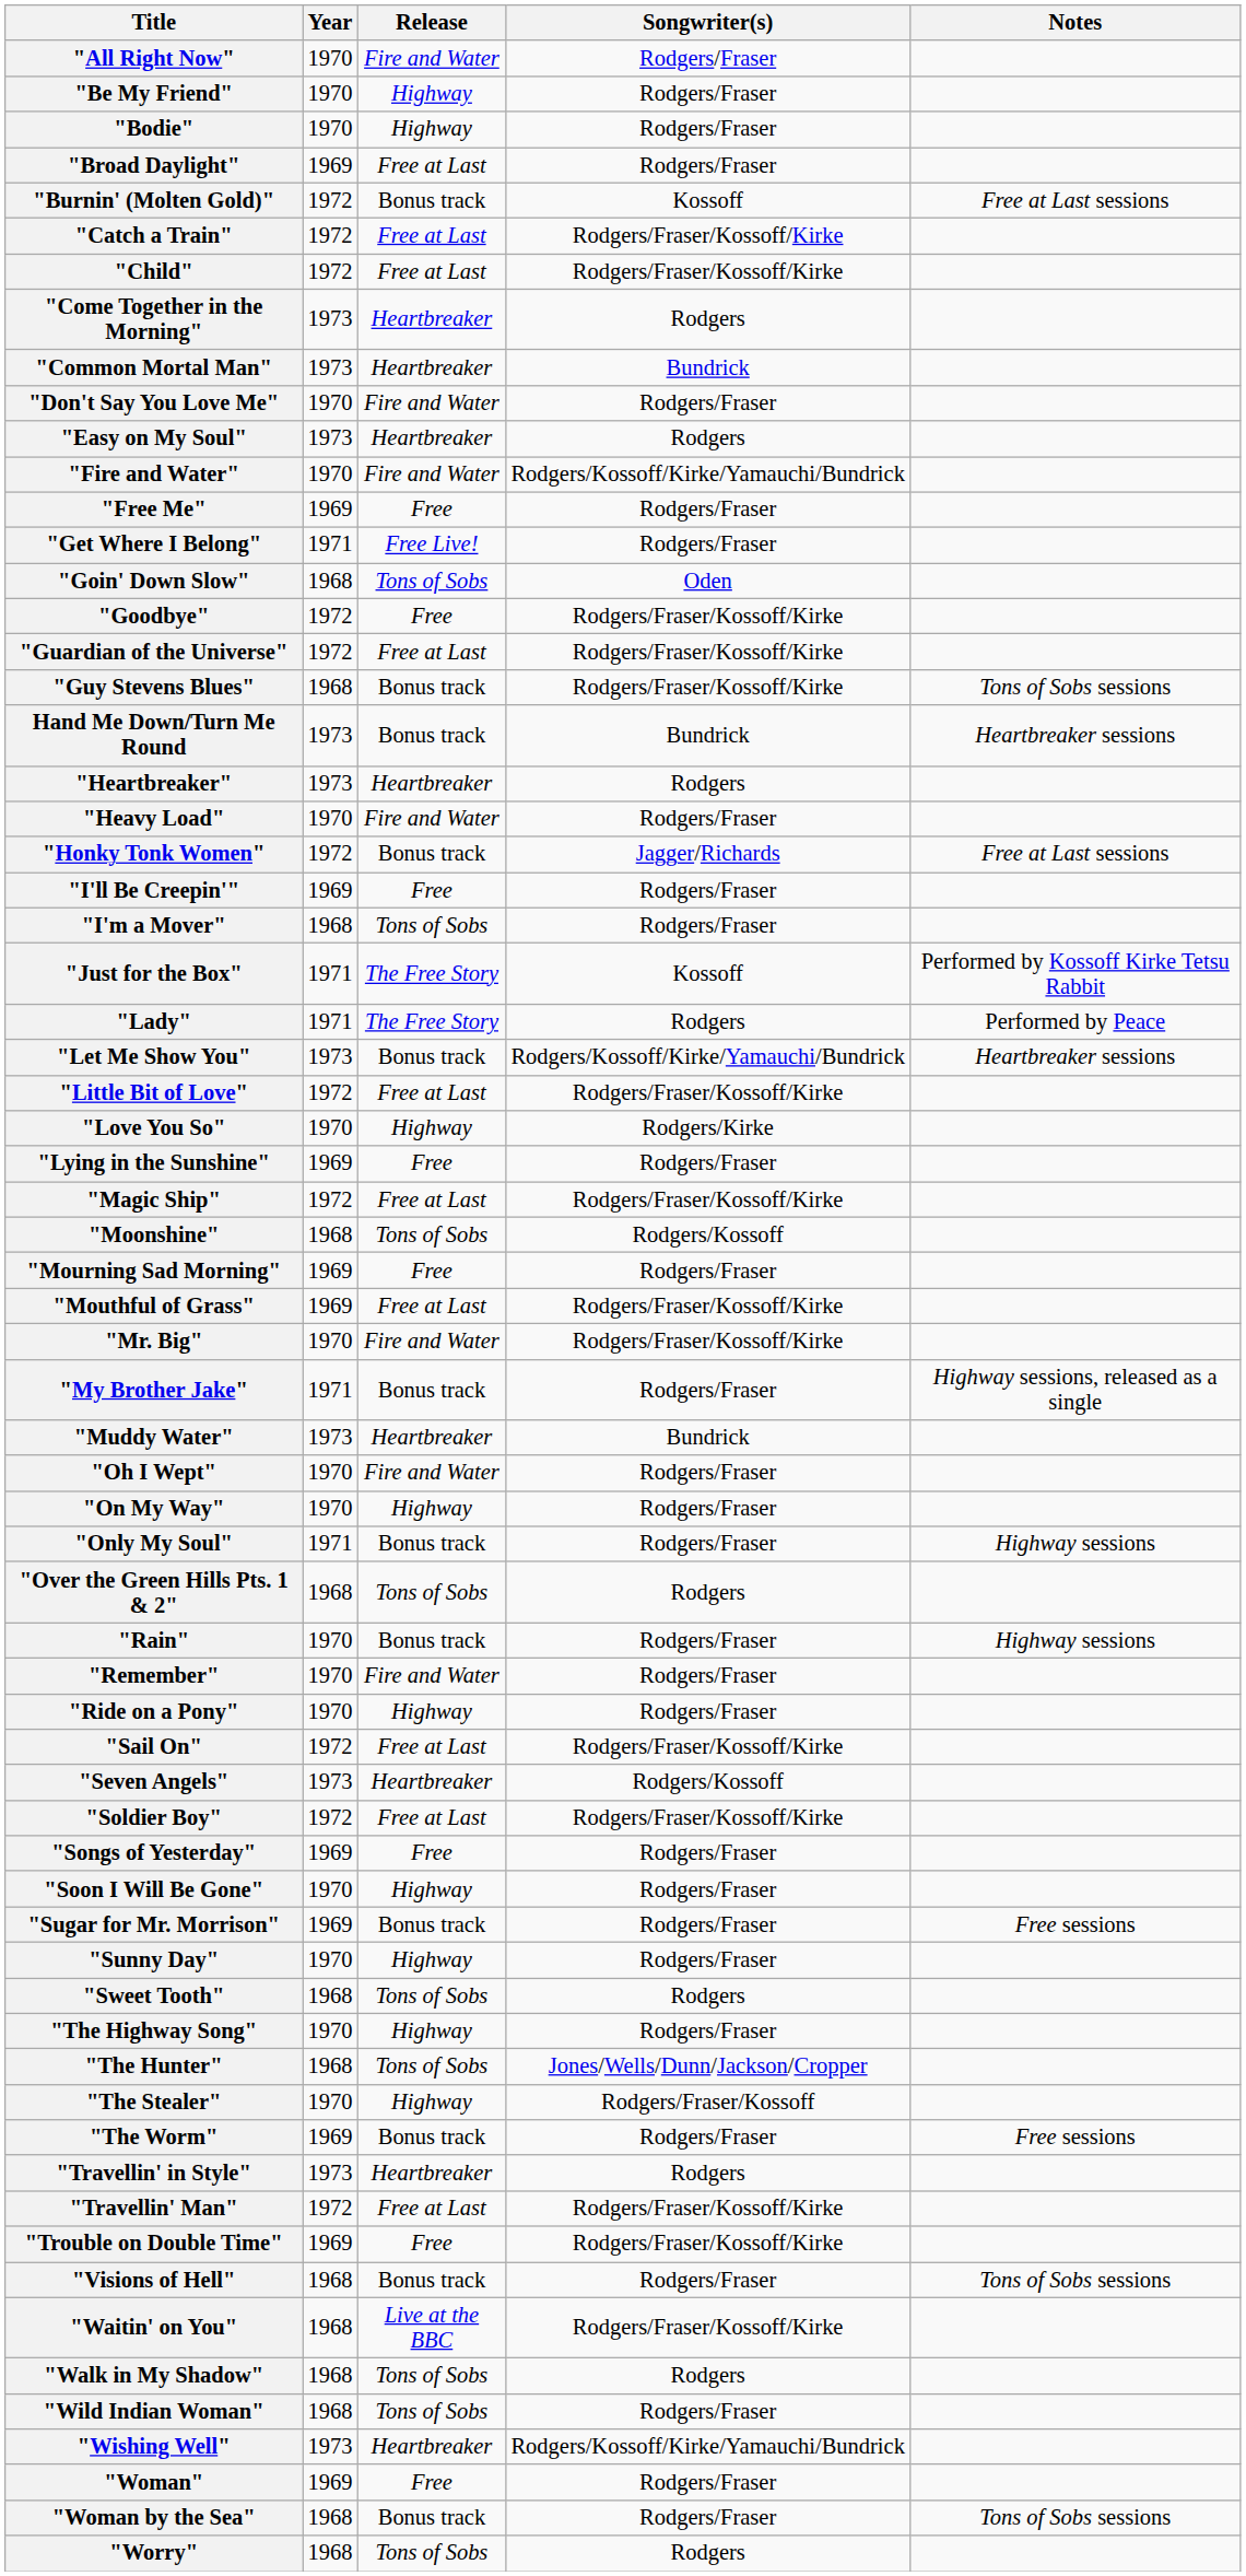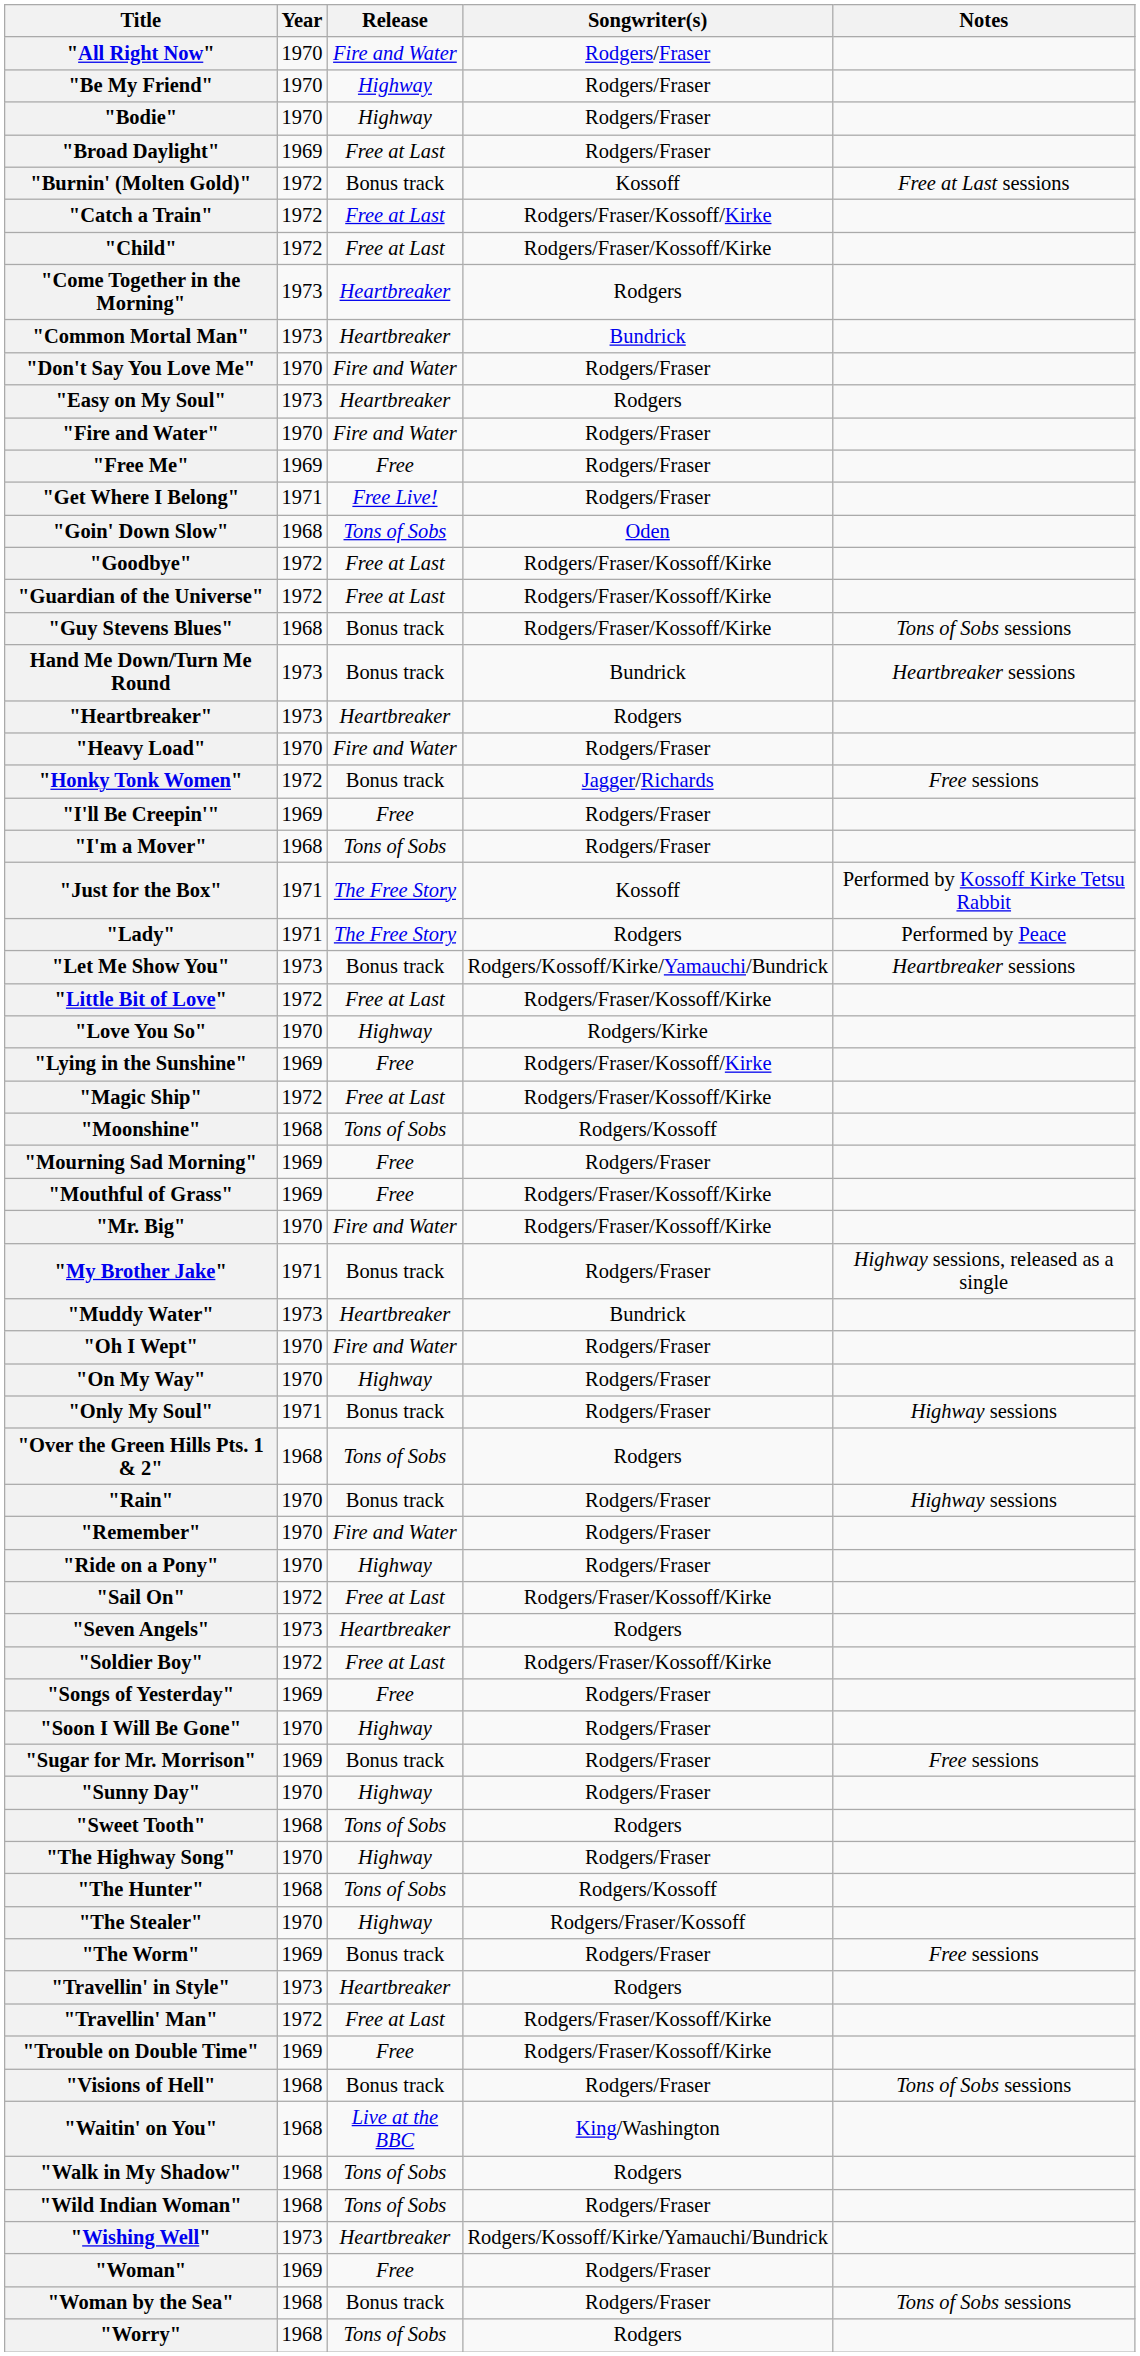"Fire and Water" | Songwriter(s): Rodgers/Kossoff/Kirke/Yamauchi/Bundrick -> Rodgers/Fraser
"Goodbye" | Release: Free -> Free at Last
"Honky Tonk Women" | Notes: Free at Last sessions -> Free sessions
"Lying in the Sunshine" | Songwriter(s): Rodgers/Fraser -> Rodgers/Fraser/Kossoff/Kirke
"Mouthful of Grass" | Release: Free at Last -> Free
"Seven Angels" | Songwriter(s): Rodgers/Kossoff -> Rodgers
"The Hunter" | Songwriter(s): Jones/Wells/Dunn/Jackson/Cropper -> Rodgers/Kossoff
"Waitin' on You" | Songwriter(s): Rodgers/Fraser/Kossoff/Kirke -> King/Washington
